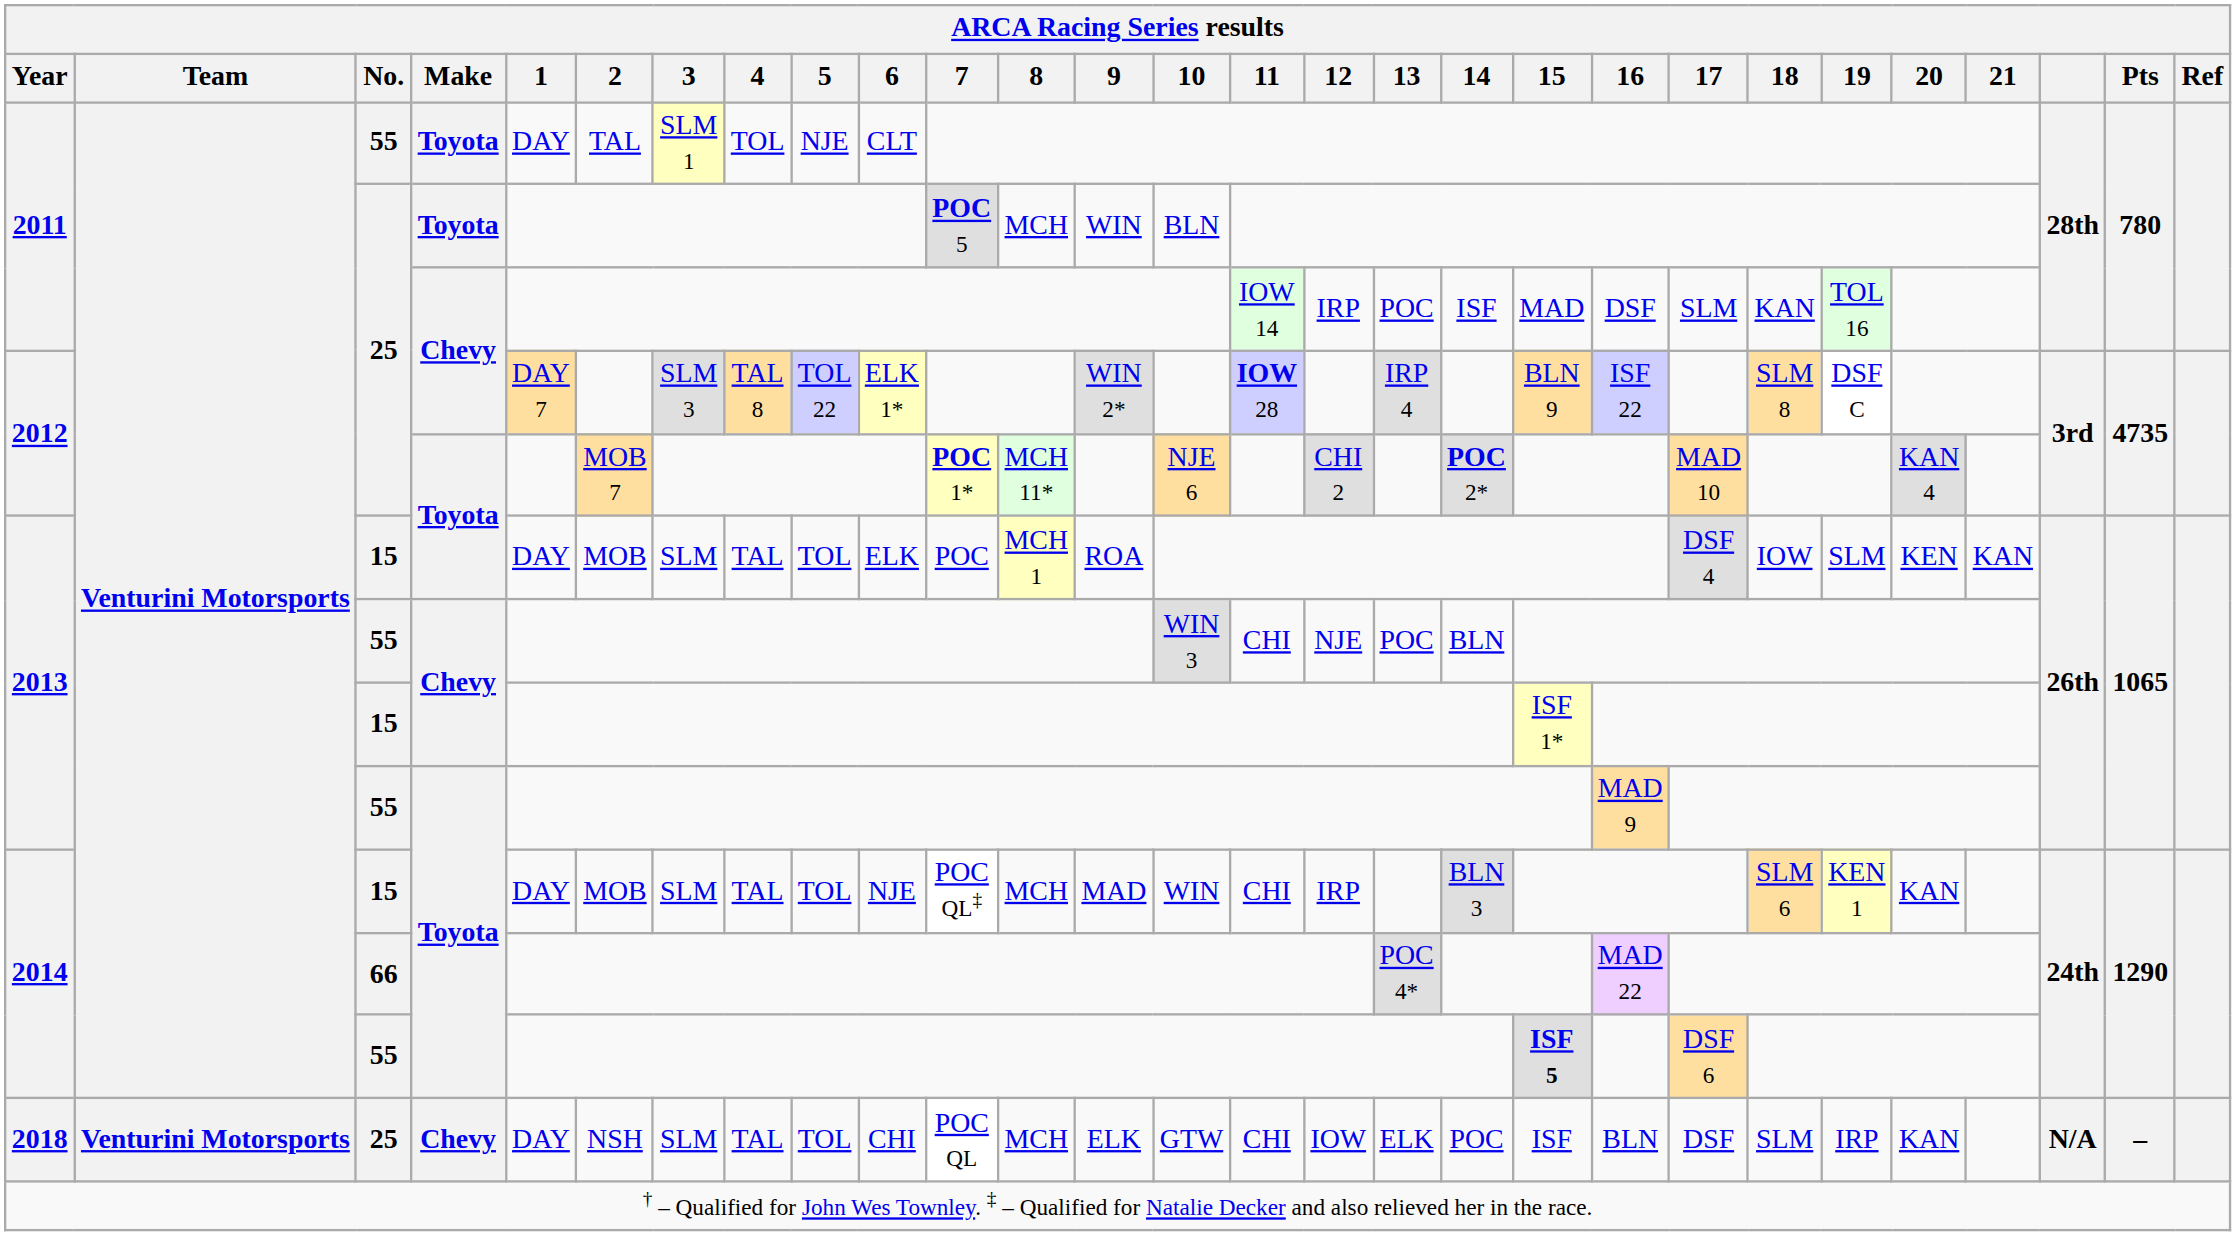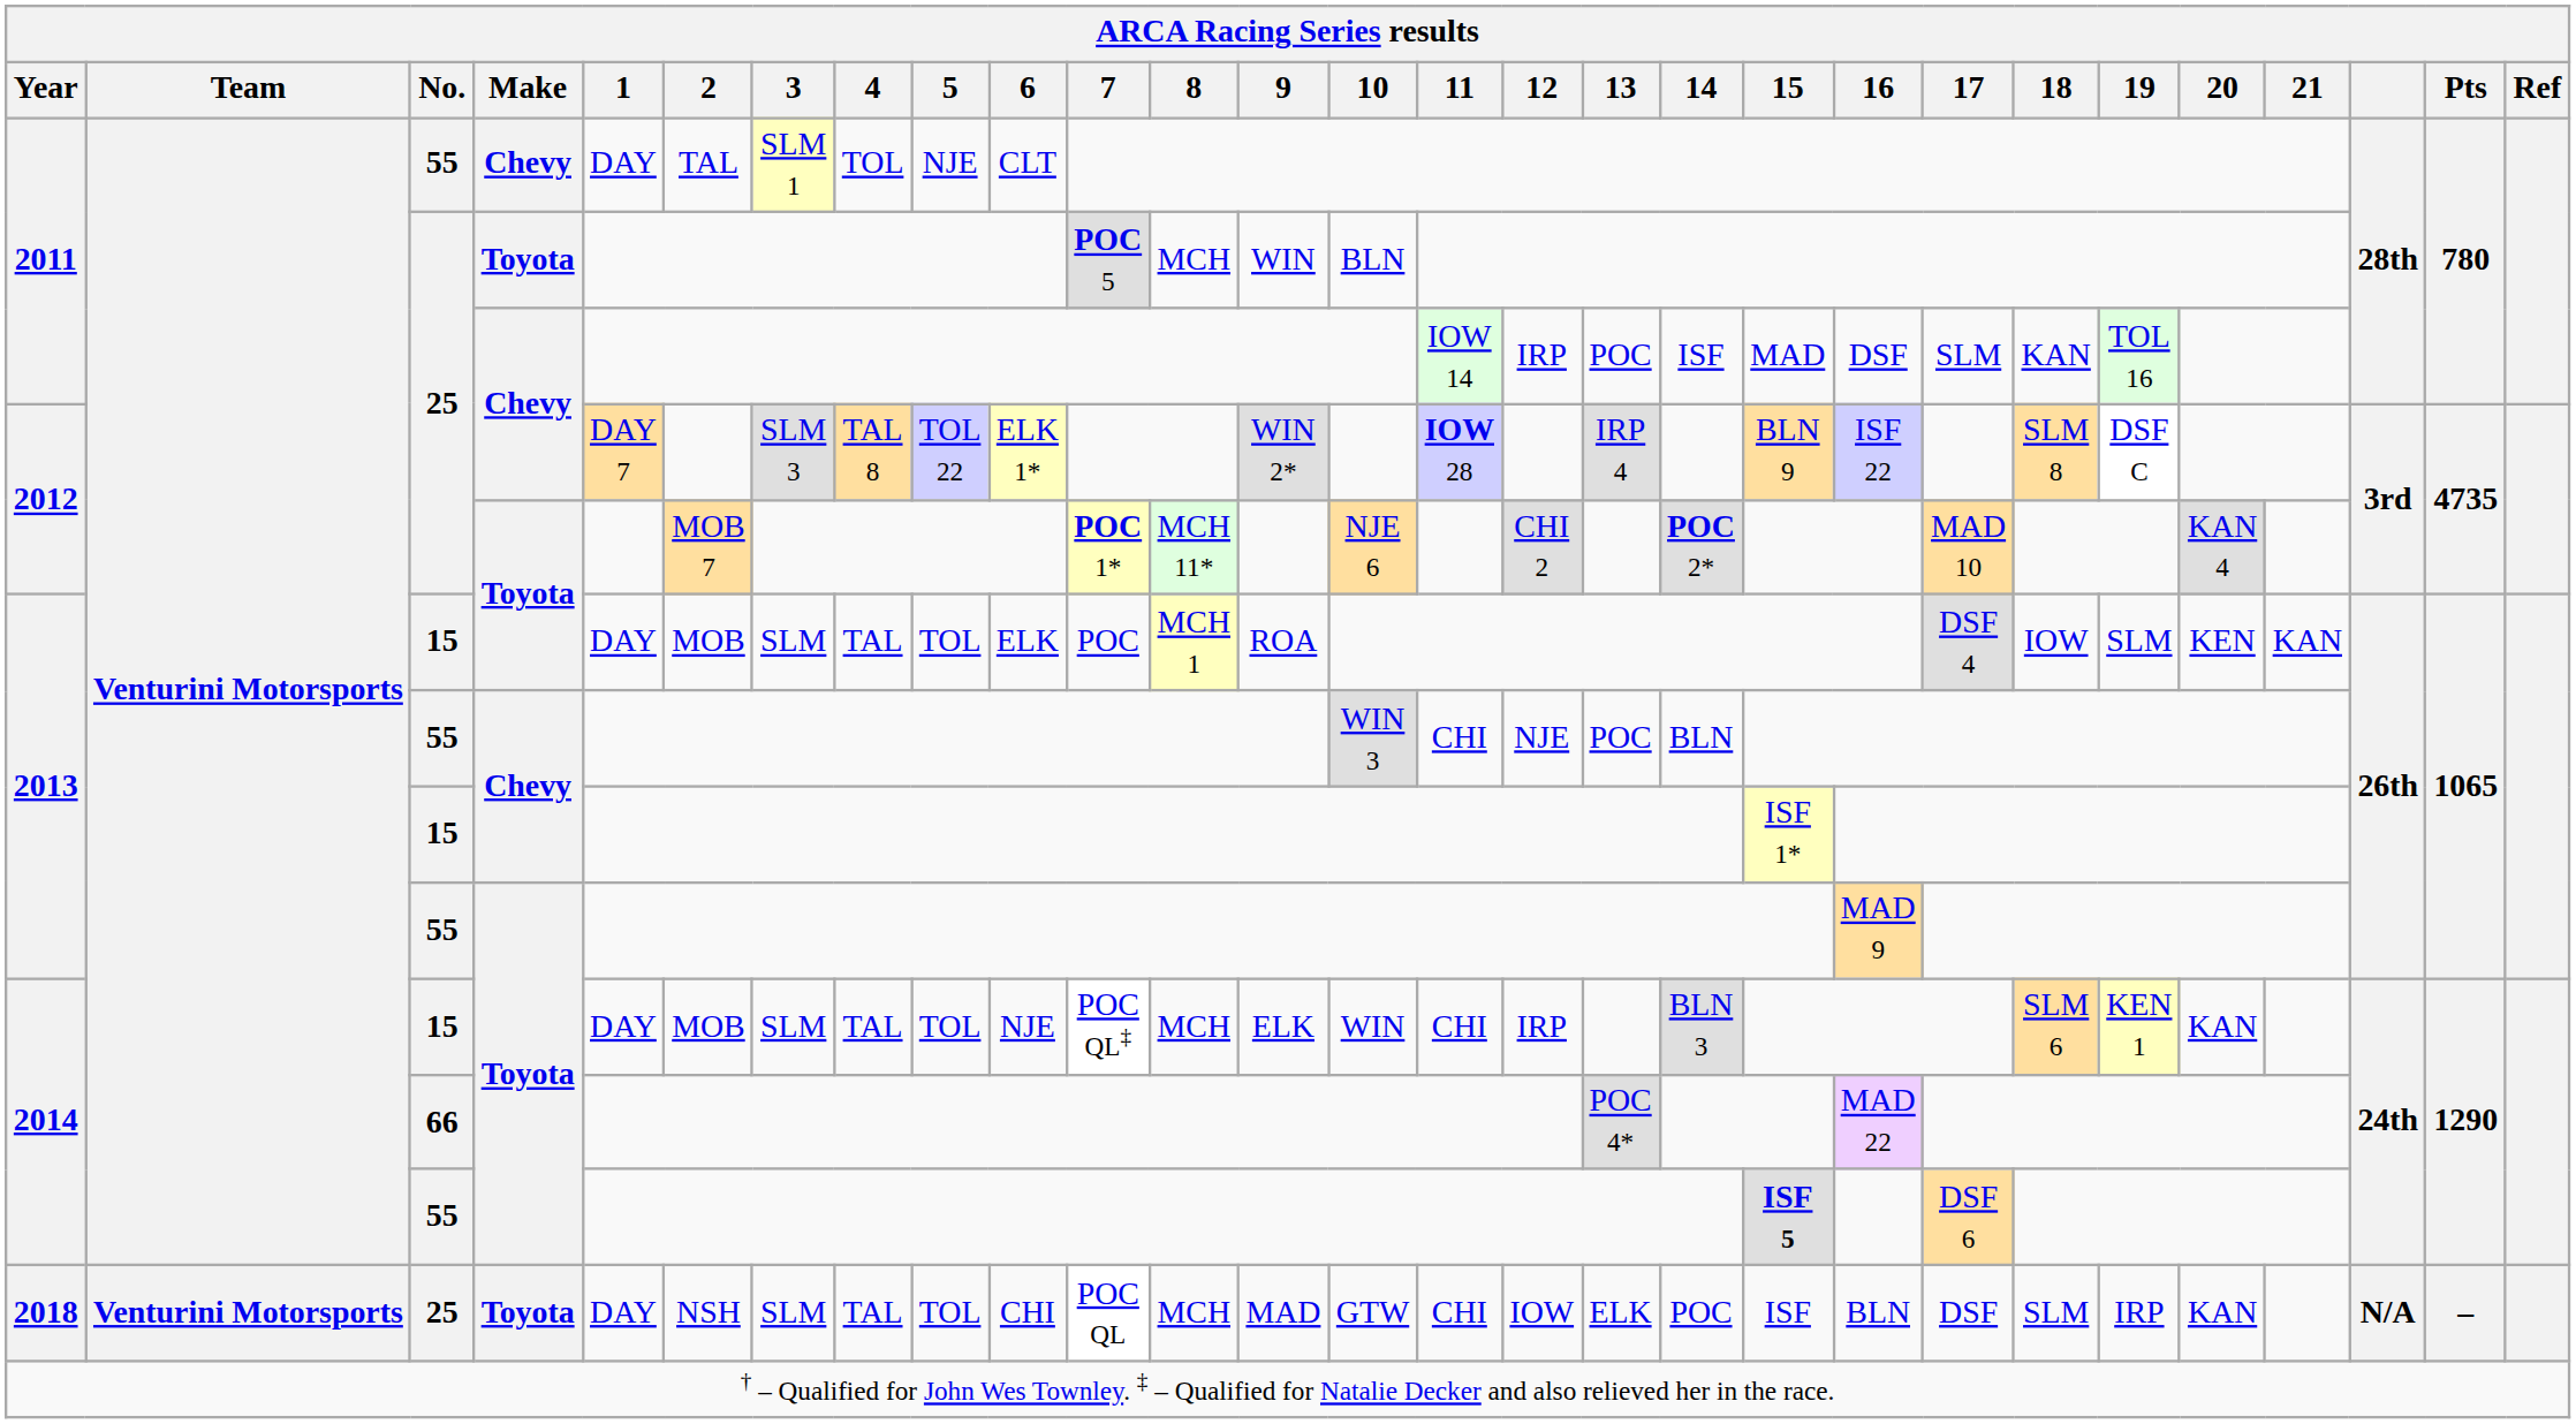2011 / 55 | Make: Toyota -> Chevy
2014 / 15 | 9: MAD -> ELK
2018 | Make: Chevy -> Toyota
2018 | 9: ELK -> MAD
